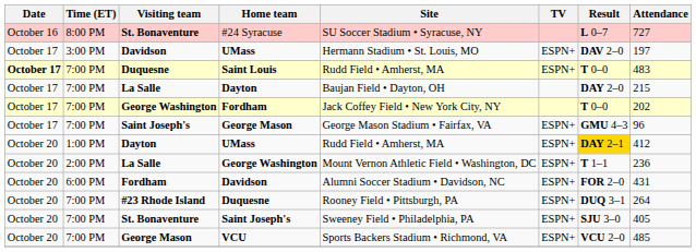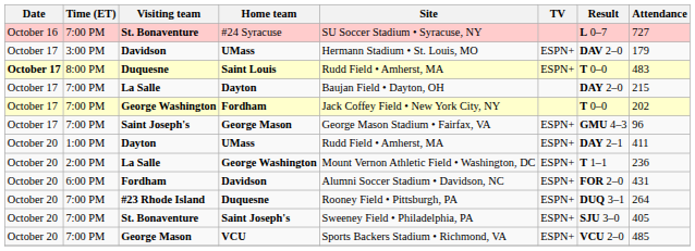#24 Syracuse | Time (ET): 8:00 PM -> 7:00 PM
Davidson / UMass | Attendance: 197 -> 179
Saint Louis | Time (ET): 7:00 PM -> 8:00 PM
Dayton / UMass | Result: gold background -> no background
Dayton / UMass | Attendance: 412 -> 411
